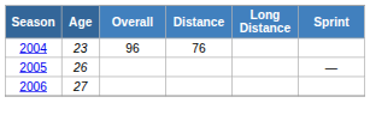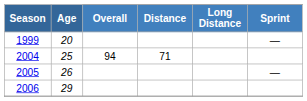+ row: 1999 | 20 | —
2004 | Age: 23 -> 25
2004 | Overall: 96 -> 94
2004 | Distance: 76 -> 71
2006 | Age: 27 -> 29
